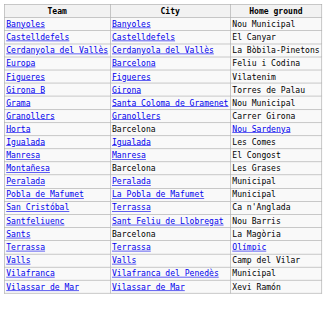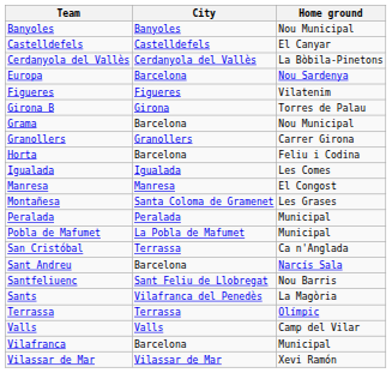Europa | Home ground: Feliu i Codina -> Nou Sardenya
Grama | City: Santa Coloma de Gramenet -> Barcelona
Horta | Home ground: Nou Sardenya -> Feliu i Codina
Montañesa | City: Barcelona -> Santa Coloma de Gramenet
+ row: Sant Andreu | Barcelona | Narcís Sala
Sants | City: Barcelona -> Vilafranca del Penedès
Vilafranca | City: Vilafranca del Penedès -> Barcelona
